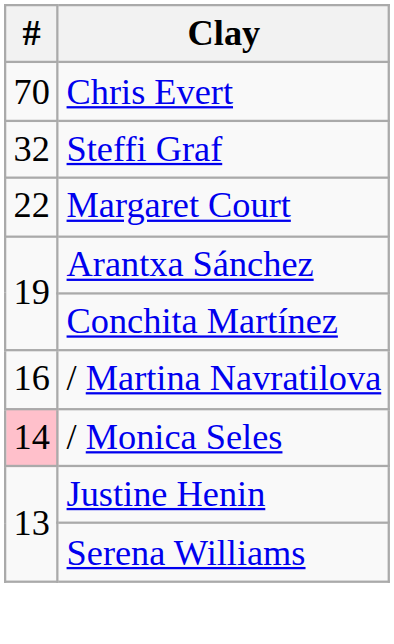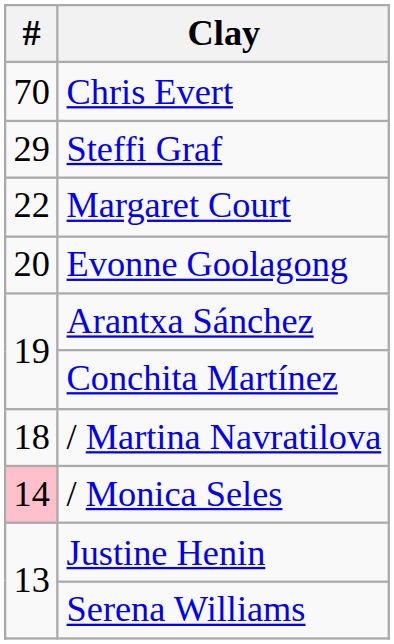Steffi Graf | #: 32 -> 29
+ row: 20 | Evonne Goolagong
/ Martina Navratilova | #: 16 -> 18
